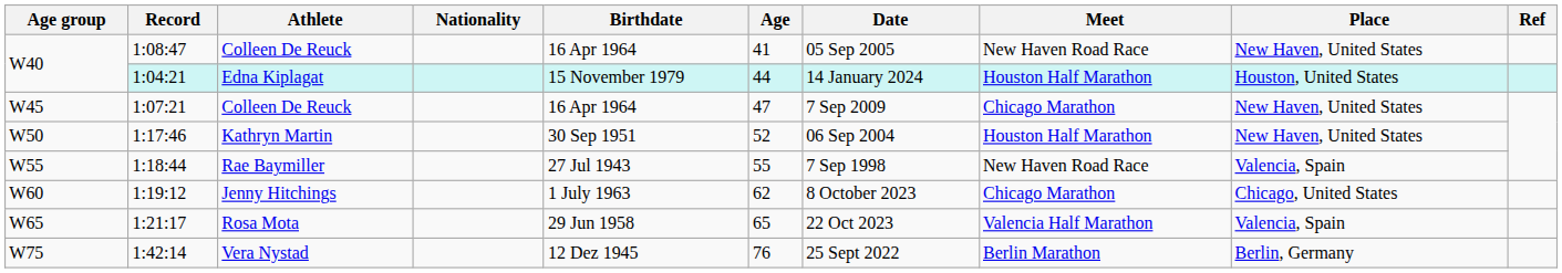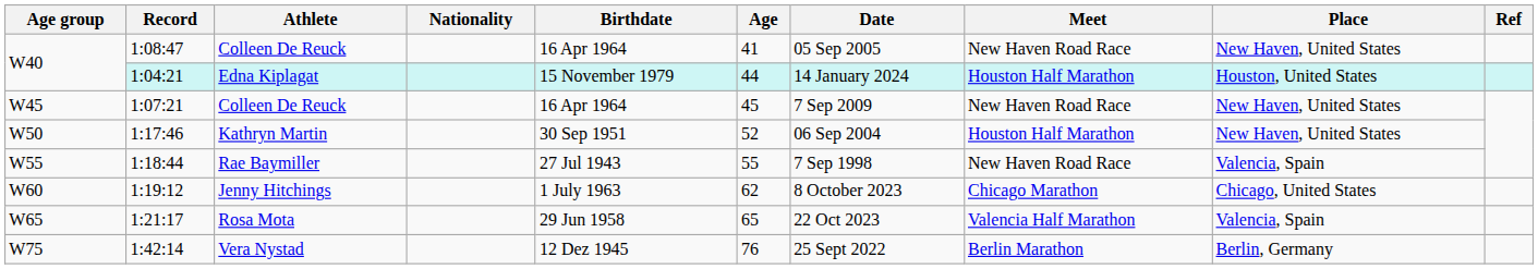1:07:21 | Age: 47 -> 45
1:07:21 | Meet: Chicago Marathon -> New Haven Road Race
